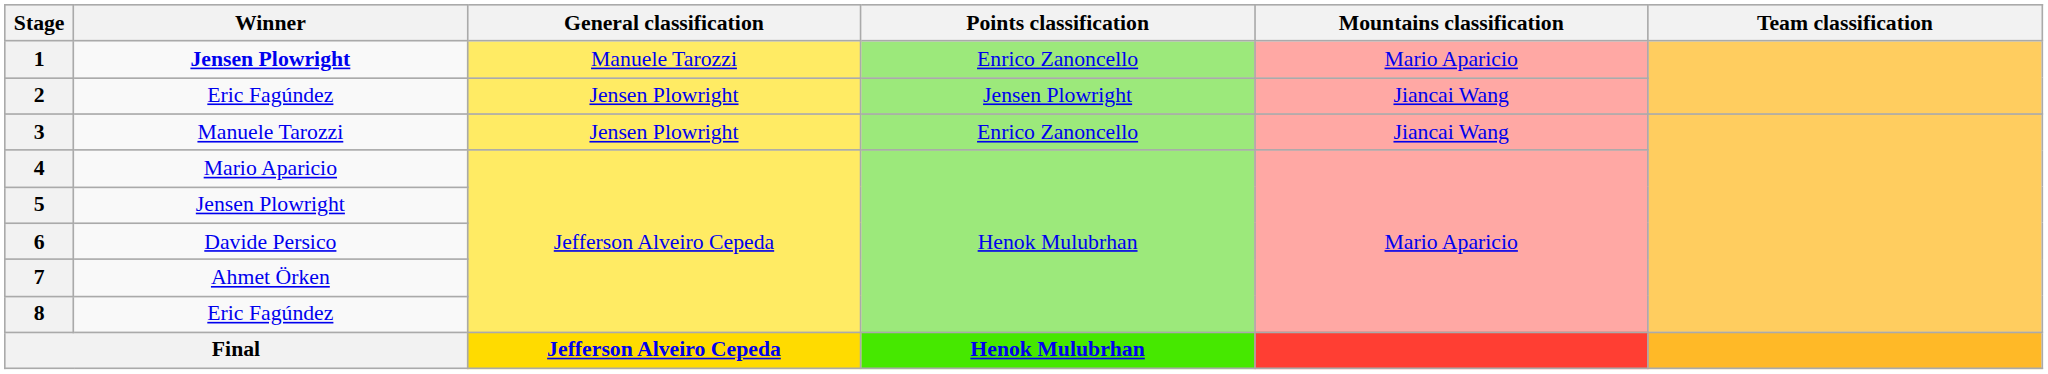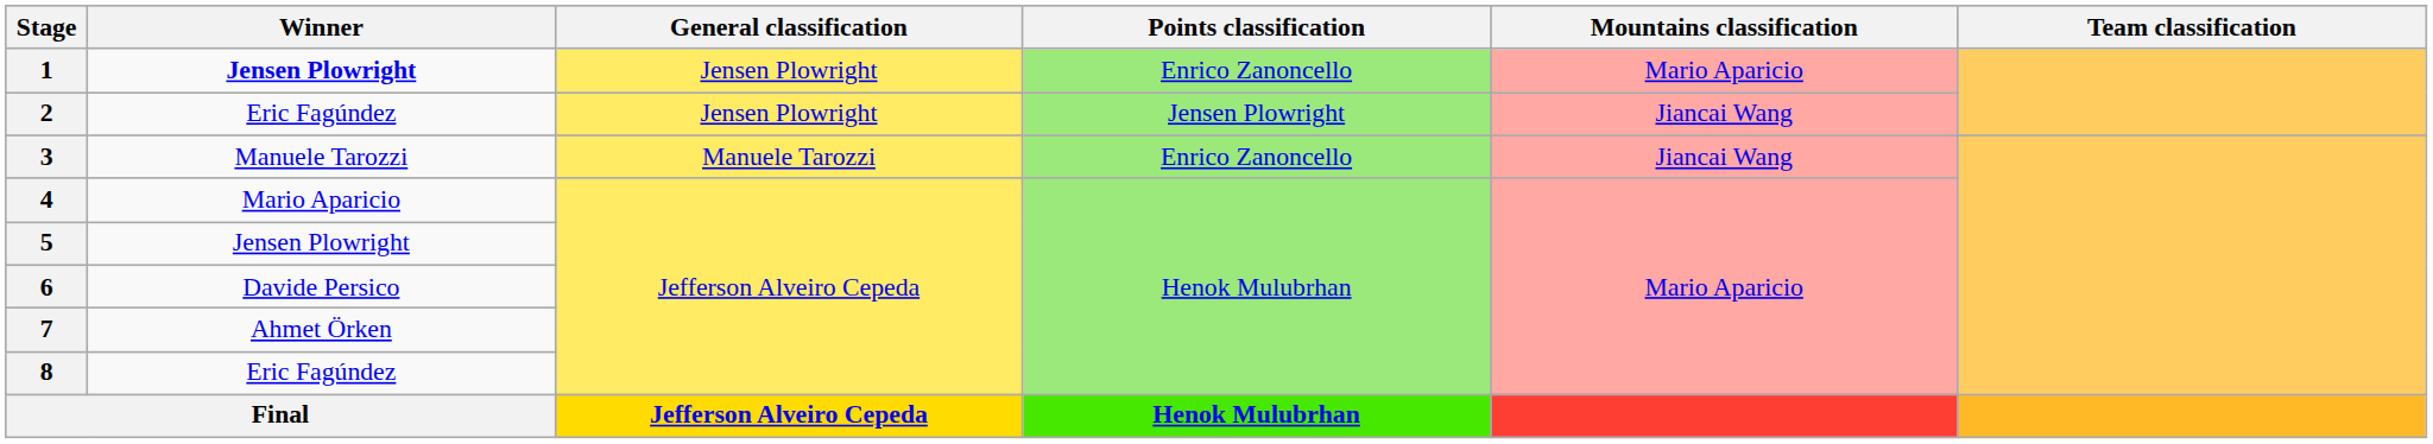1 | General classification: Manuele Tarozzi -> Jensen Plowright
3 | General classification: Jensen Plowright -> Manuele Tarozzi
